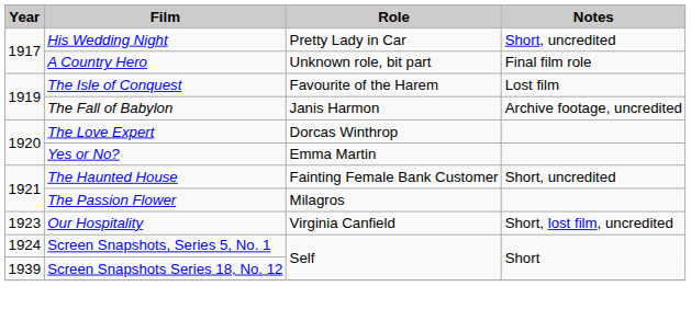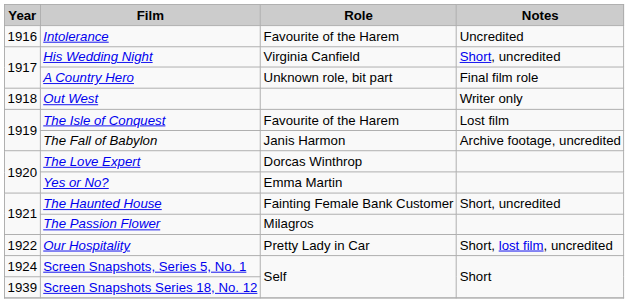+ row: 1916 | Intolerance | Favourite of the Harem | Uncredited
His Wedding Night | Role: Pretty Lady in Car -> Virginia Canfield
+ row: 1918 | Out West | Writer only
Our Hospitality | Year: 1923 -> 1922
Our Hospitality | Role: Virginia Canfield -> Pretty Lady in Car
